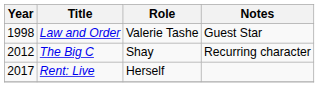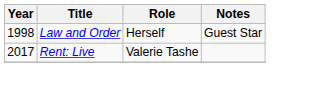Law and Order | Role: Valerie Tashe -> Herself
- row: 2012 | The Big C | Shay | Recurring character
Rent: Live | Role: Herself -> Valerie Tashe
